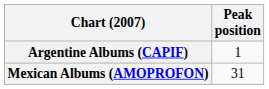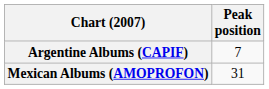Argentine Albums (CAPIF) | Peak position: 1 -> 7
